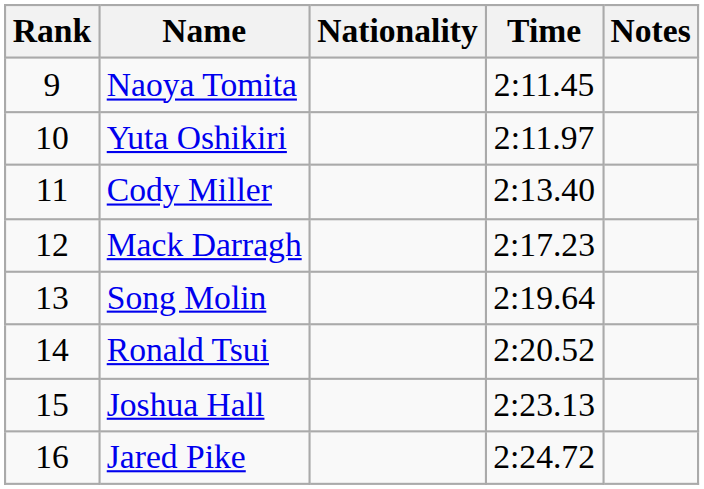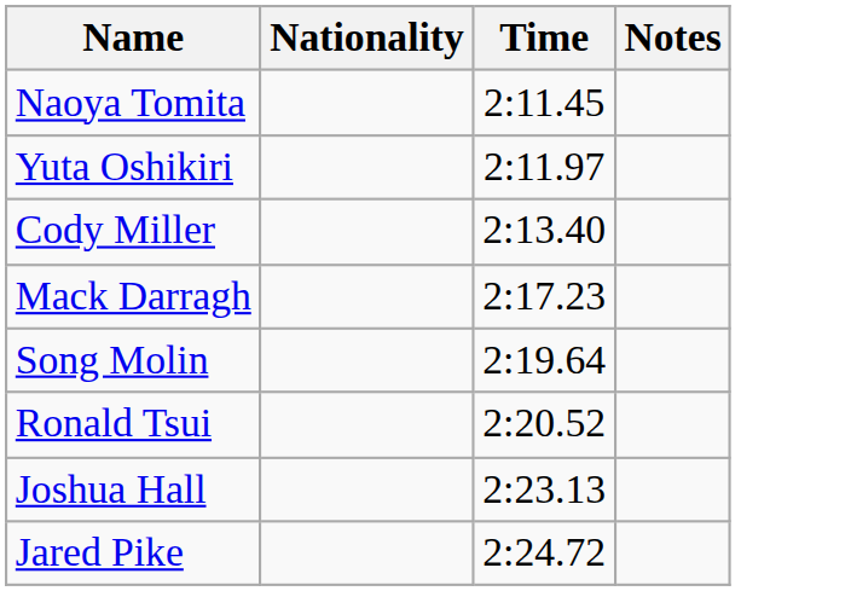- column: Rank | 9 | 10 | 11 | 12 | 13 | 14 | 15 | 16
